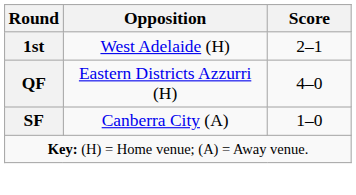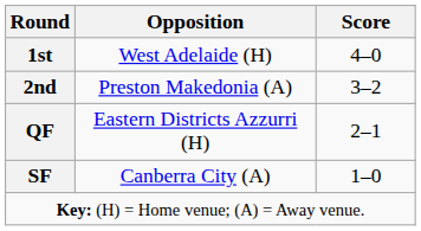1st | Score: 2–1 -> 4–0
+ row: 2nd | Preston Makedonia (A) | 3–2
QF | Score: 4–0 -> 2–1
